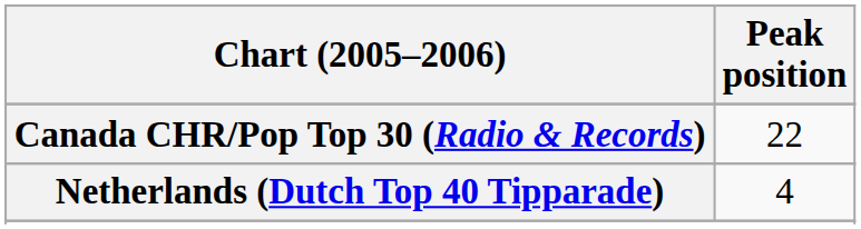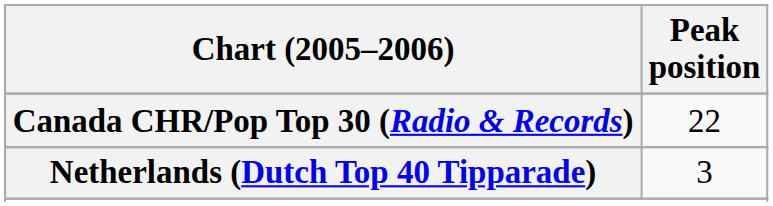Netherlands (Dutch Top 40 Tipparade) | Peak position: 4 -> 3
